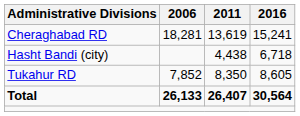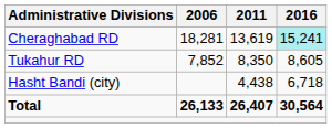Cheraghabad RD | 2016: no background -> paleturquoise background
rows swapped: Tukahur RD <-> Hasht Bandi (city)
